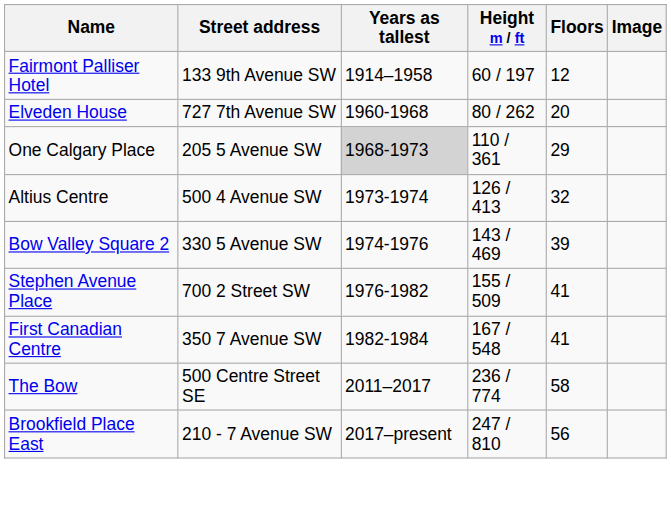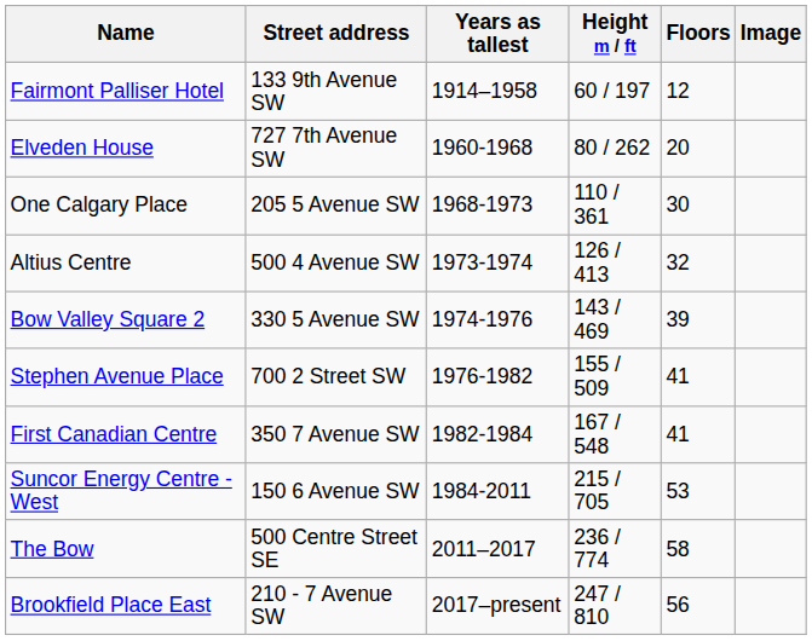One Calgary Place | Years as tallest: lightgrey background -> no background
One Calgary Place | Floors: 29 -> 30
+ row: Suncor Energy Centre - West | 150 6 Avenue SW | 1984-2011 | 215 / 705 | 53
